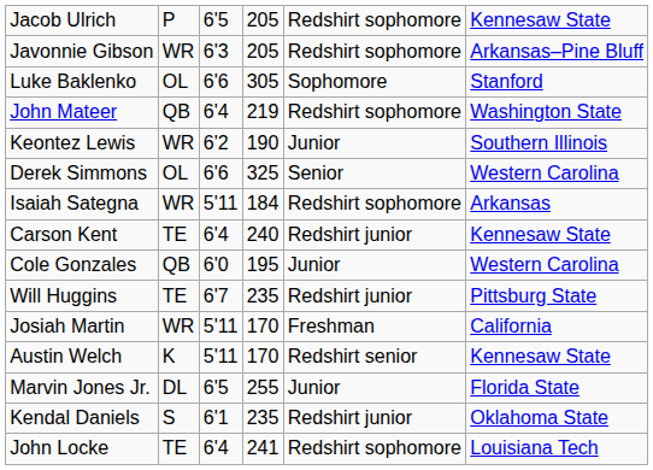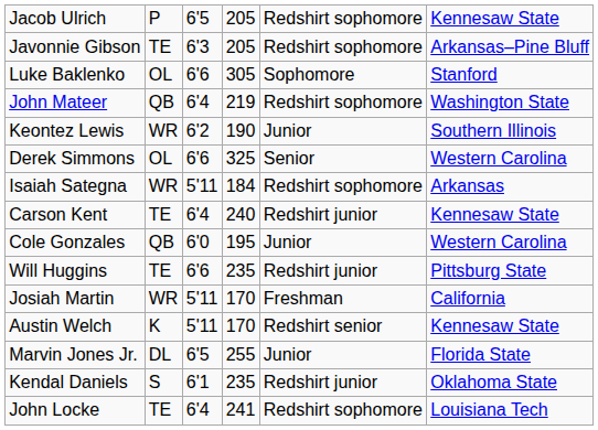Javonnie Gibson | column 2: WR -> TE
Will Huggins | column 3: 6'7 -> 6'6
